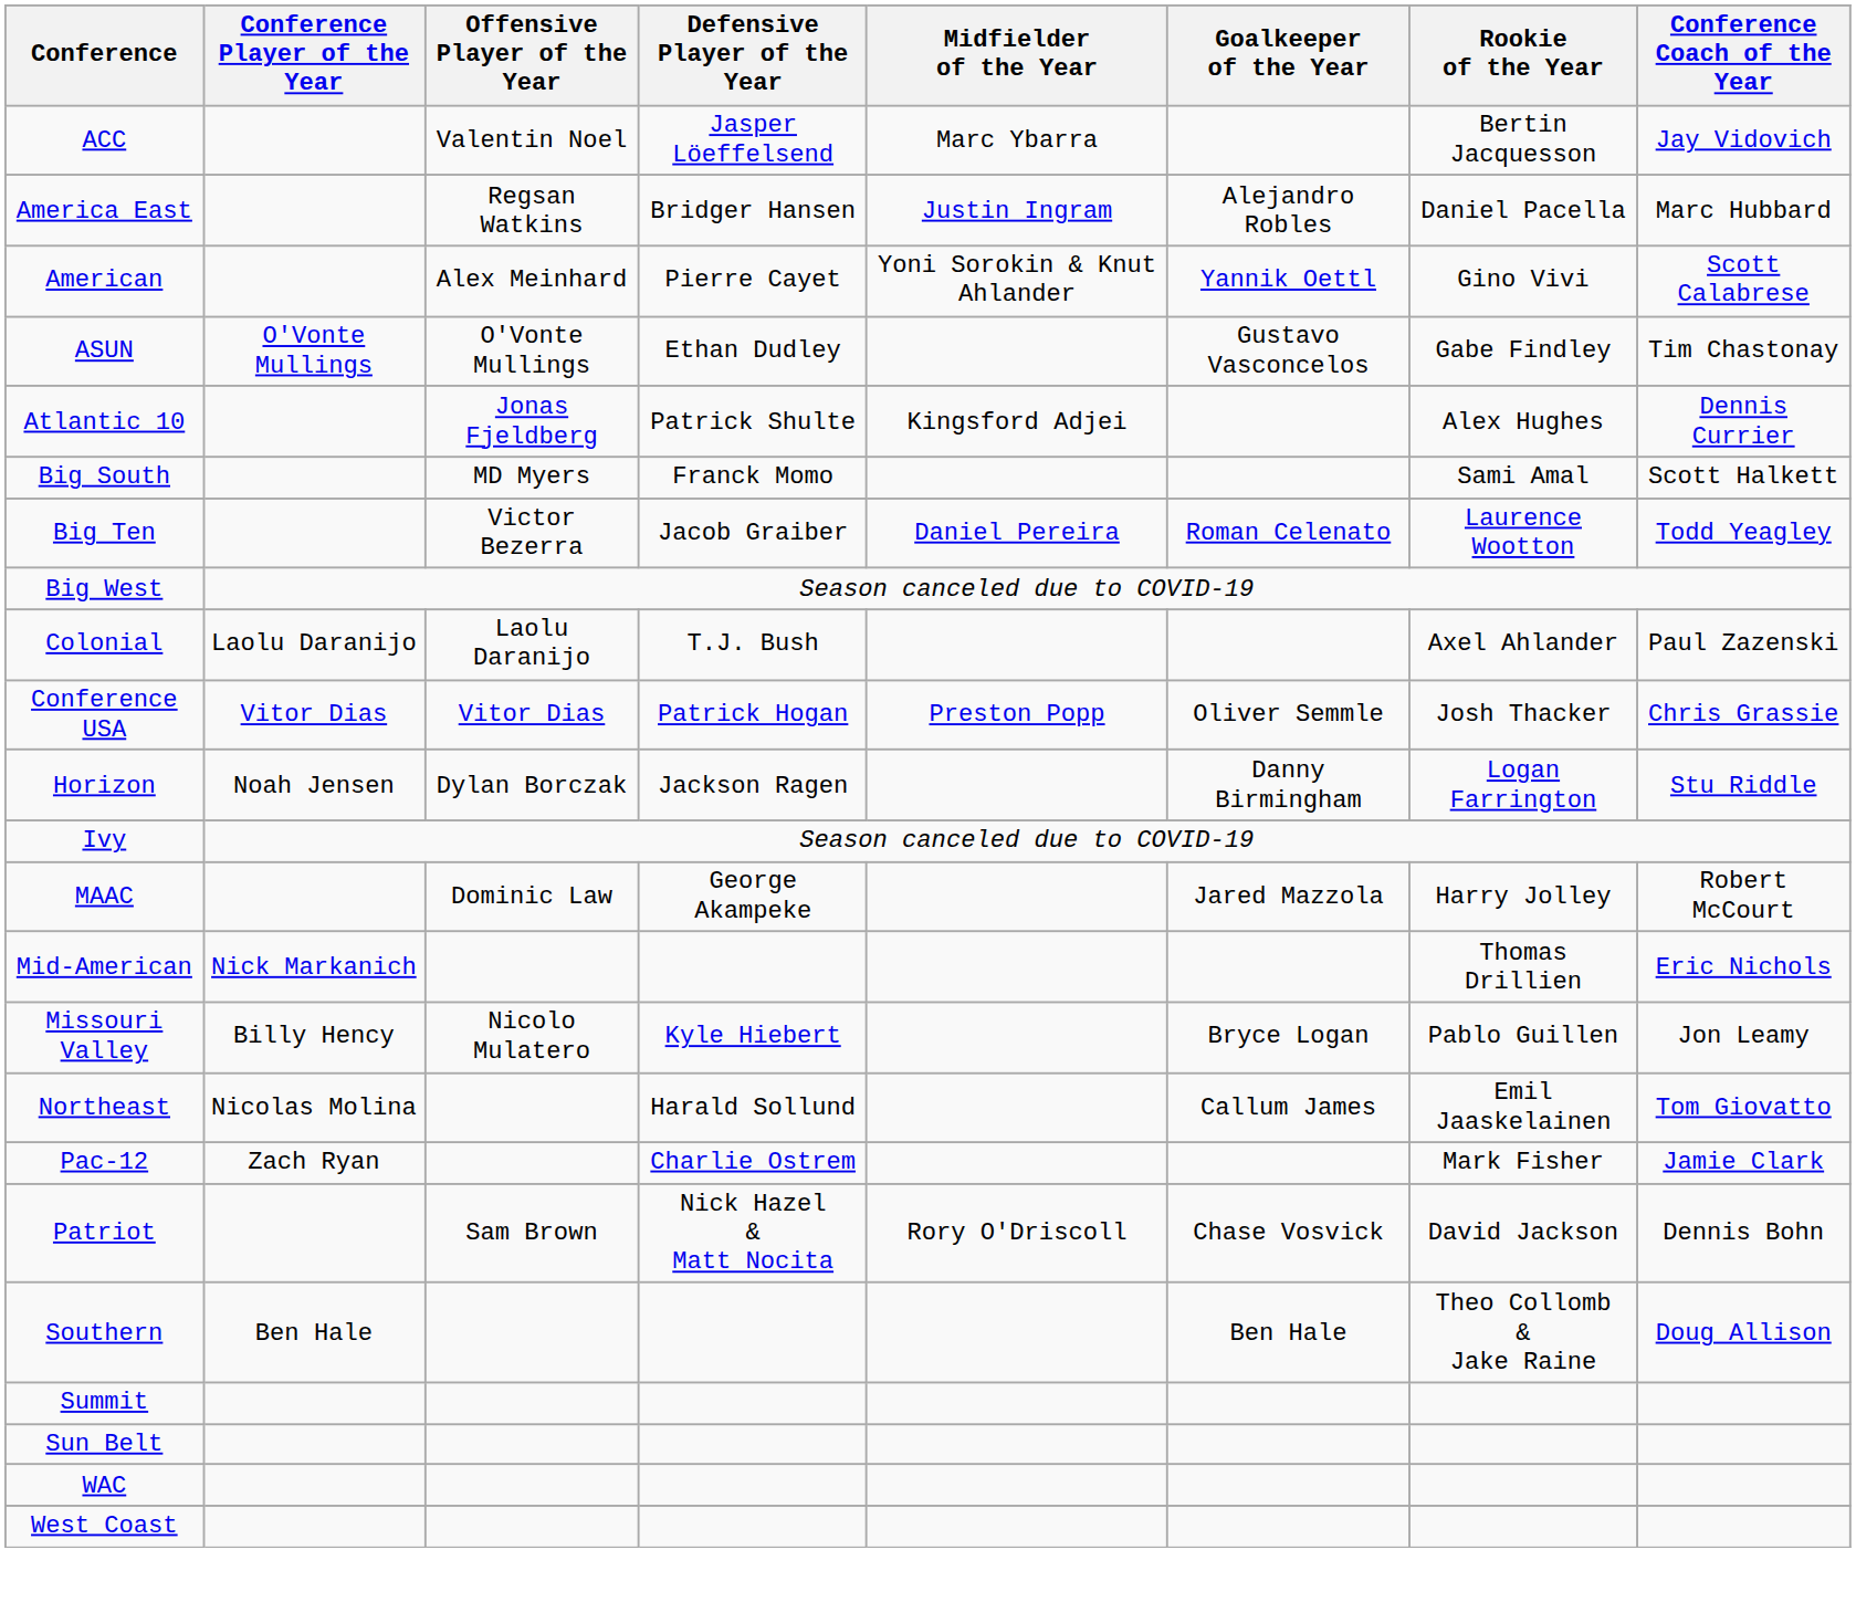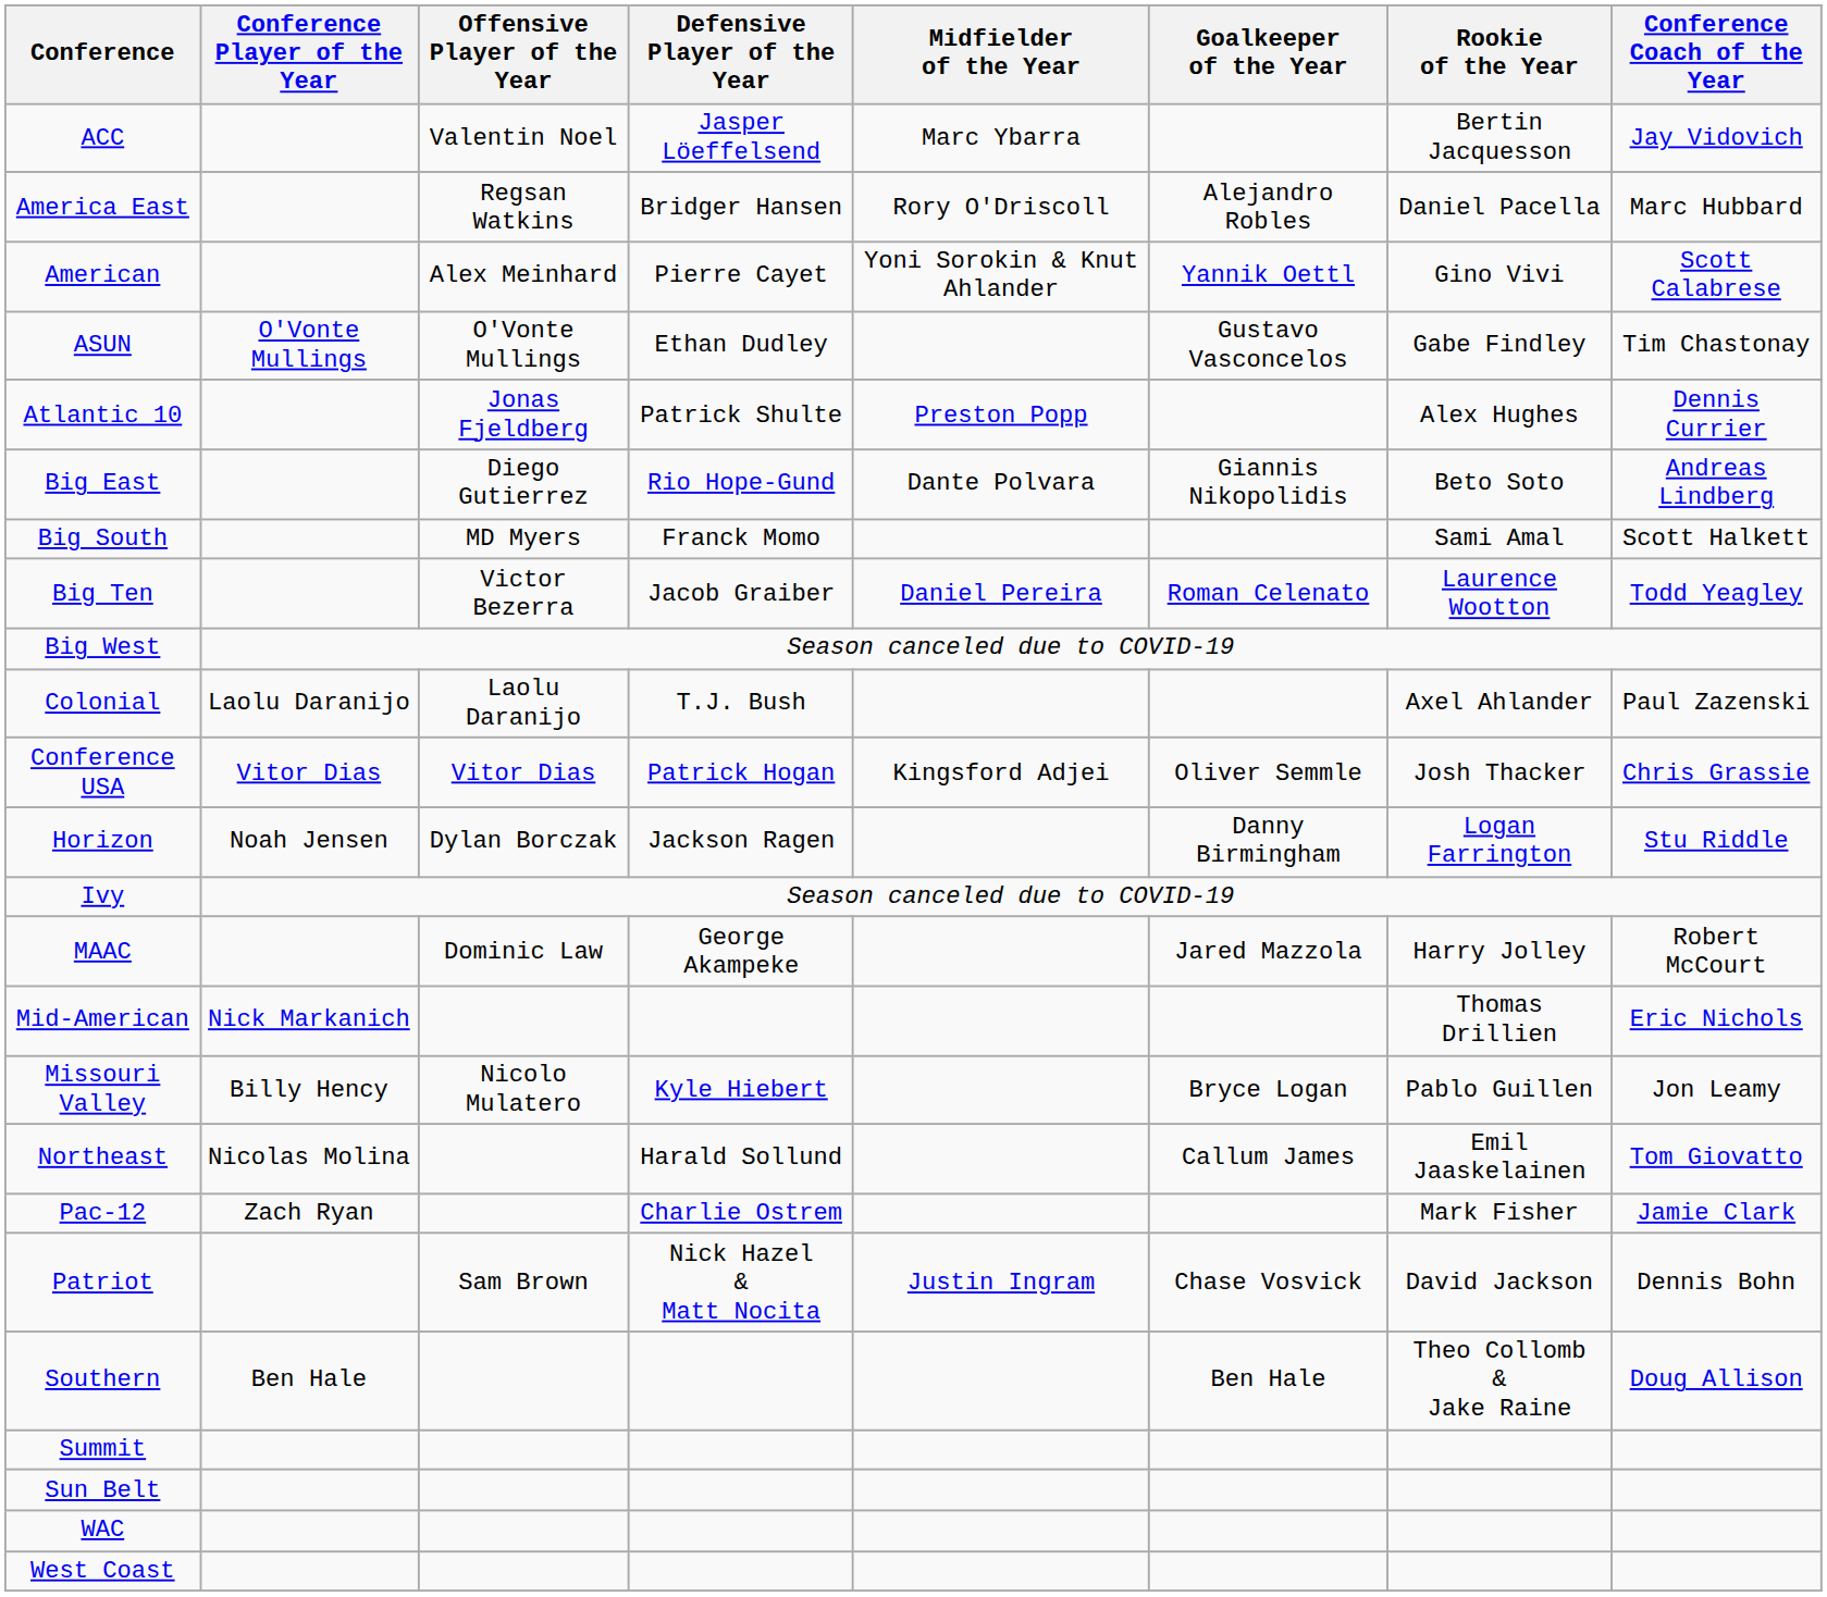America East | Midfielder of the Year: Justin Ingram -> Rory O'Driscoll
Atlantic 10 | Midfielder of the Year: Kingsford Adjei -> Preston Popp
+ row: Big East | Diego Gutierrez | Rio Hope-Gund | Dante Polvara | Giannis Nikopolidis | Beto Soto | Andreas Lindberg
Conference USA | Midfielder of the Year: Preston Popp -> Kingsford Adjei
Patriot | Midfielder of the Year: Rory O'Driscoll -> Justin Ingram
